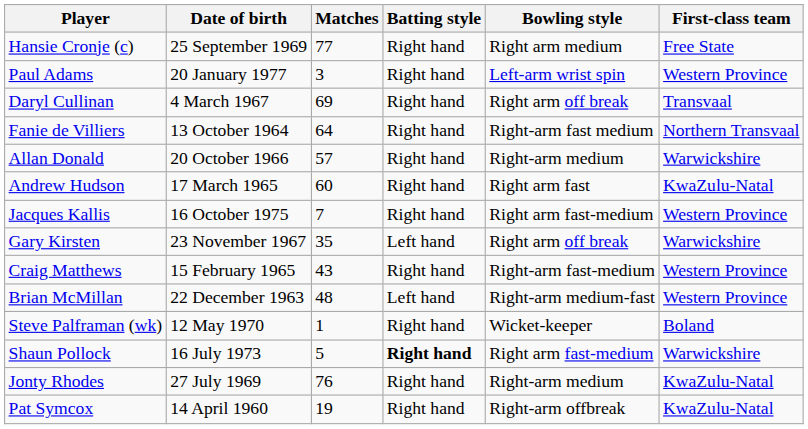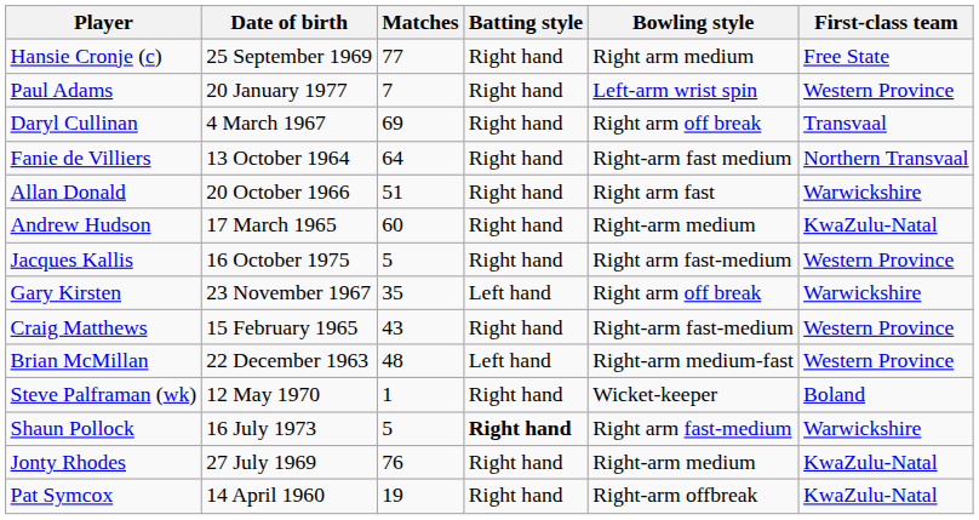Paul Adams | Matches: 3 -> 7
Allan Donald | Matches: 57 -> 51
Allan Donald | Bowling style: Right-arm medium -> Right arm fast
Andrew Hudson | Bowling style: Right arm fast -> Right-arm medium
Jacques Kallis | Matches: 7 -> 5
